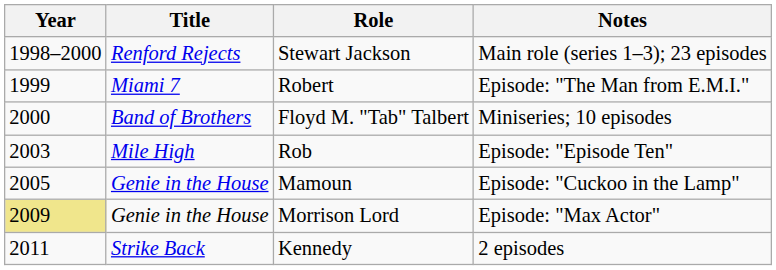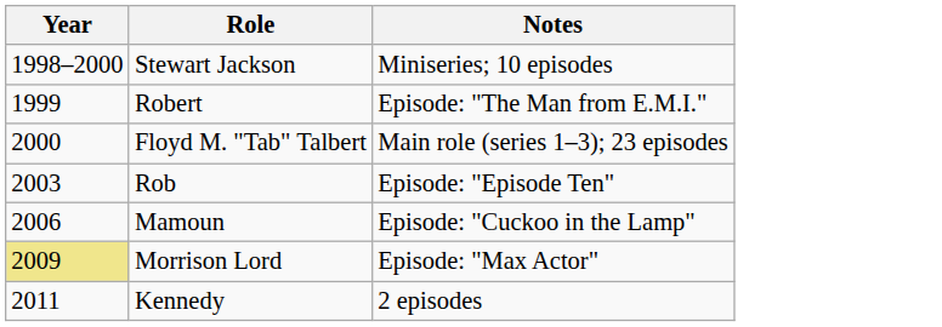- column: Title | Renford Rejects | Miami 7 | Band of Brothers | Mile High | Genie in the House | Genie in the House | Strike Back
Stewart Jackson | Notes: Main role (series 1–3); 23 episodes -> Miniseries; 10 episodes
Floyd M. "Tab" Talbert | Notes: Miniseries; 10 episodes -> Main role (series 1–3); 23 episodes
Mamoun | Year: 2005 -> 2006
